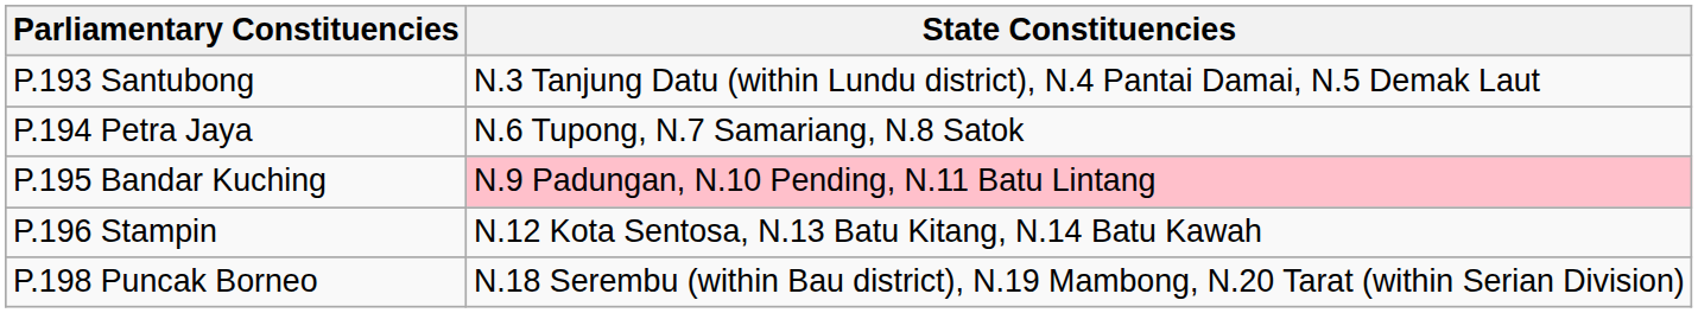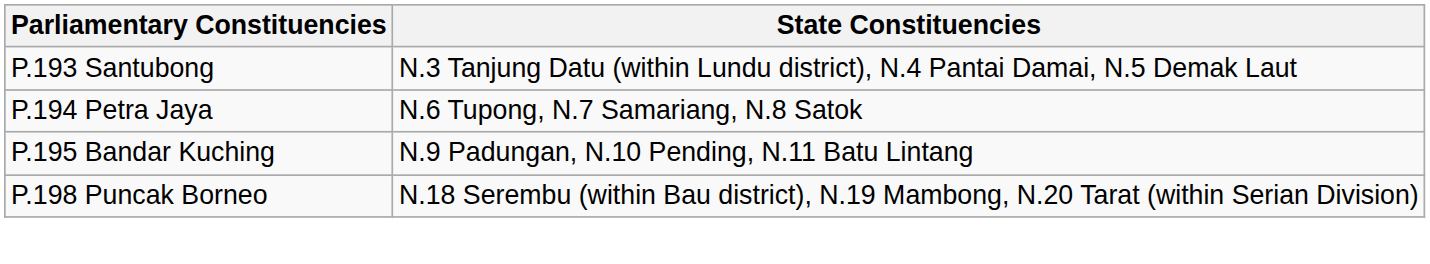P.195 Bandar Kuching | State Constituencies: pink background -> no background
- row: P.196 Stampin | N.12 Kota Sentosa, N.13 Batu Kitang, N.14 Batu Kawah
